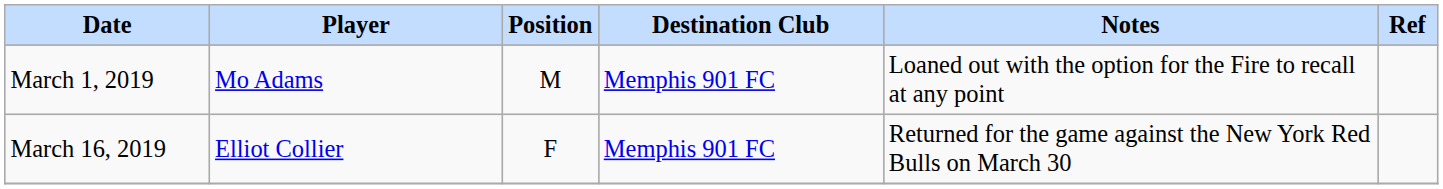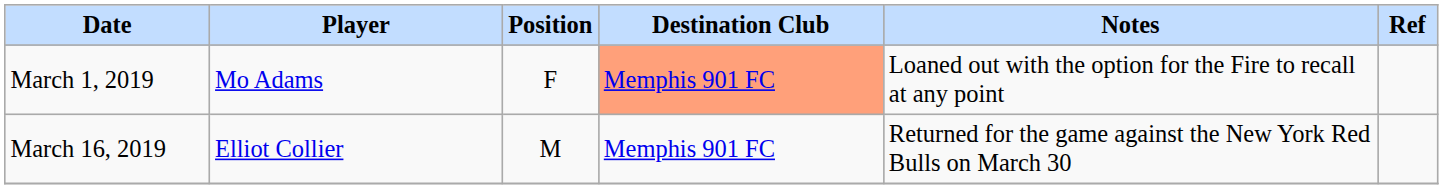March 1, 2019 | Position: M -> F
March 1, 2019 | Destination Club: no background -> lightsalmon background
March 16, 2019 | Position: F -> M
